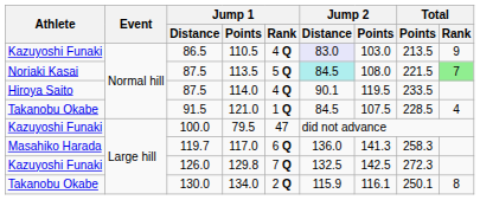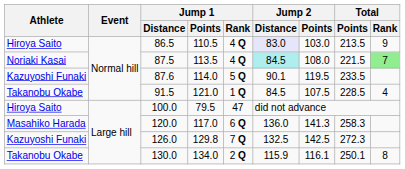110.5 | Athlete: Kazuyoshi Funaki -> Hiroya Saito
113.5 | Jump 1 / Rank: 5 Q -> 4 Q
114.0 | Athlete: Hiroya Saito -> Kazuyoshi Funaki
114.0 | Jump 1 / Distance: 87.5 -> 87.6
114.0 | Jump 1 / Rank: 4 Q -> 5 Q
79.5 | Athlete: Kazuyoshi Funaki -> Hiroya Saito
117.0 | Jump 1 / Distance: 119.7 -> 120.0
